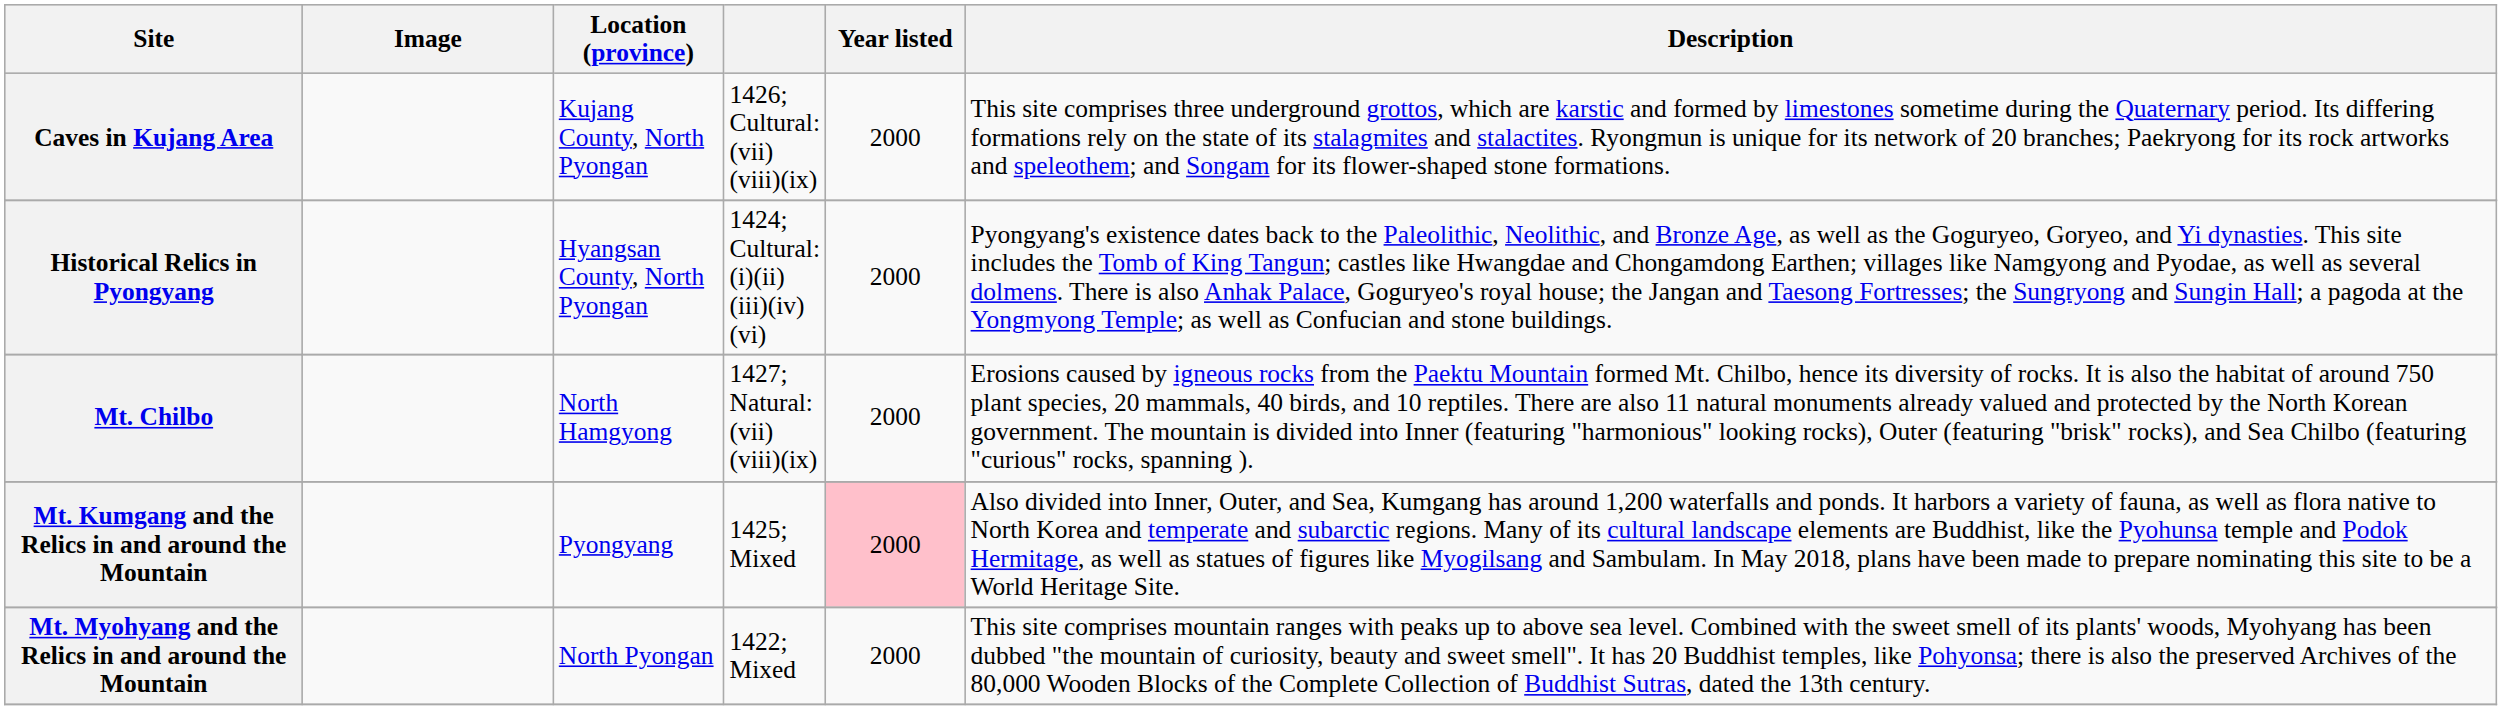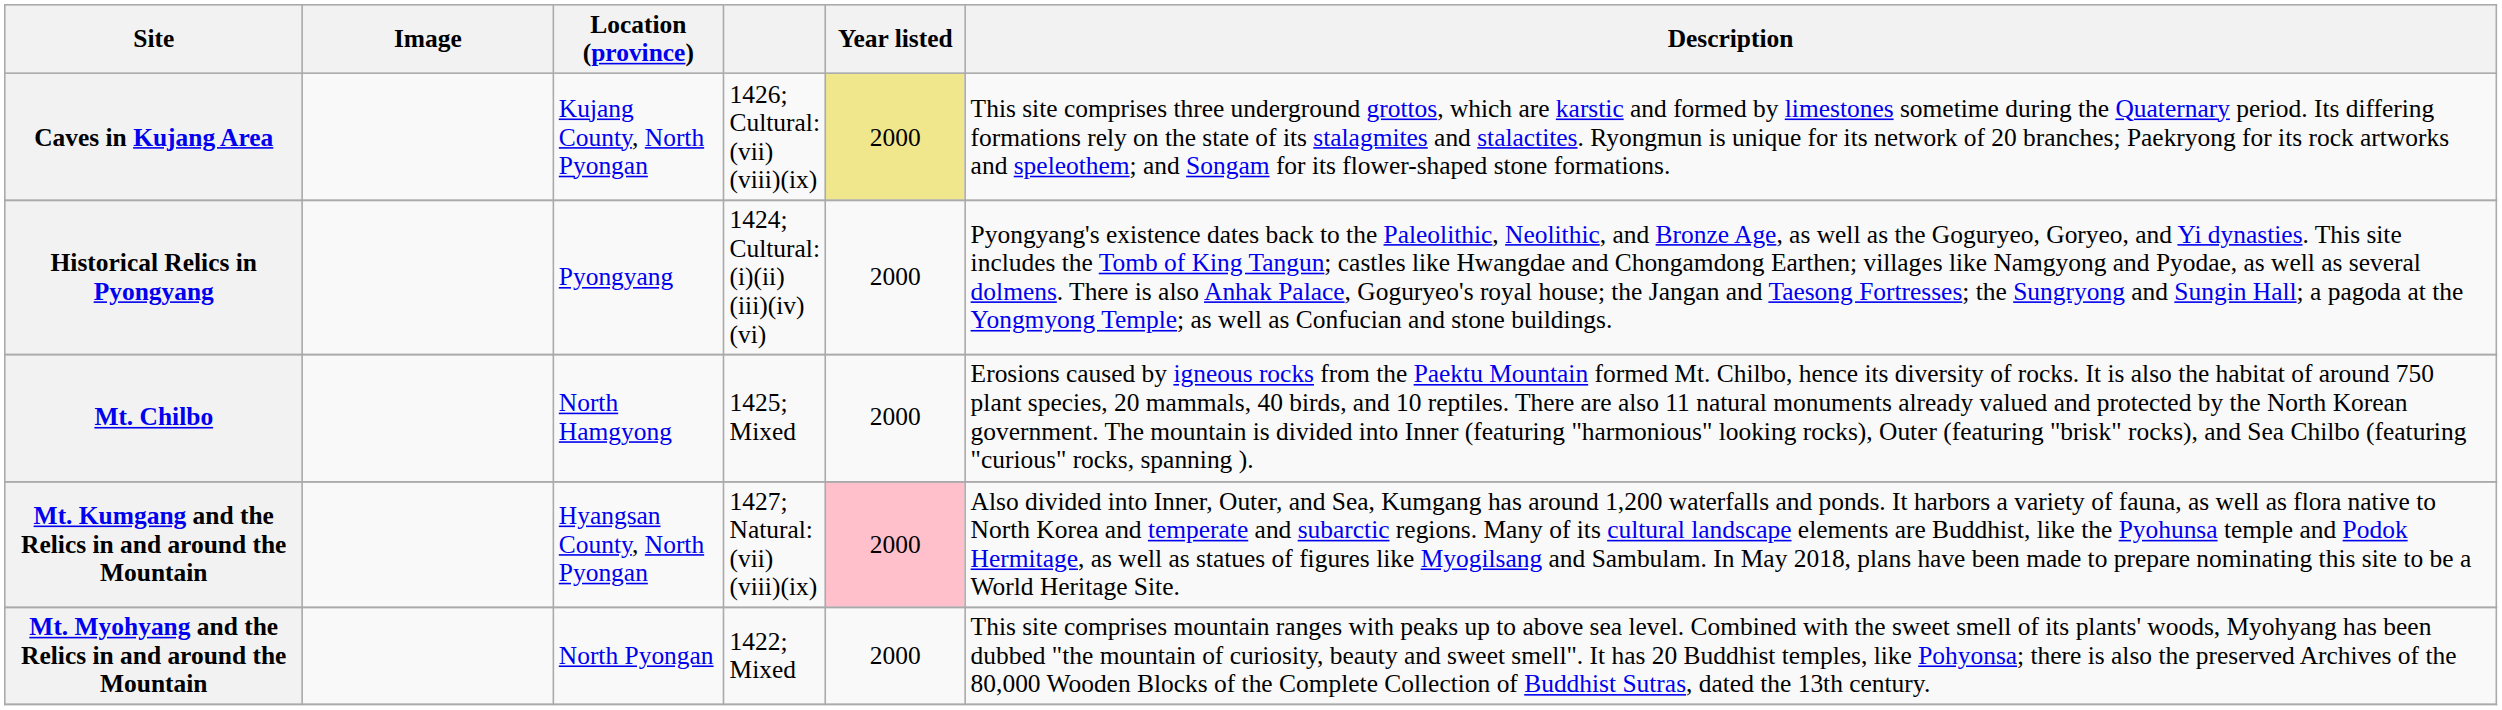Caves in Kujang Area | Year listed: no background -> khaki background
Historical Relics in Pyongyang | Location (province): Hyangsan County, North Pyongan -> Pyongyang
Mt. Chilbo | column 4: 1427; Natural: (vii)(viii)(ix) -> 1425; Mixed
Mt. Kumgang and the Relics in and around the Mountain | Location (province): Pyongyang -> Hyangsan County, North Pyongan
Mt. Kumgang and the Relics in and around the Mountain | column 4: 1425; Mixed -> 1427; Natural: (vii)(viii)(ix)
